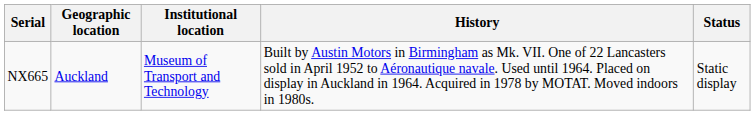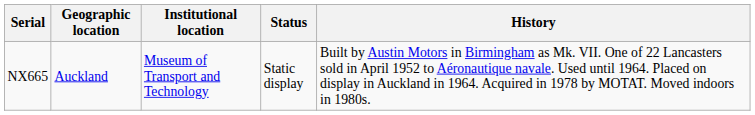columns swapped: Status <-> History
